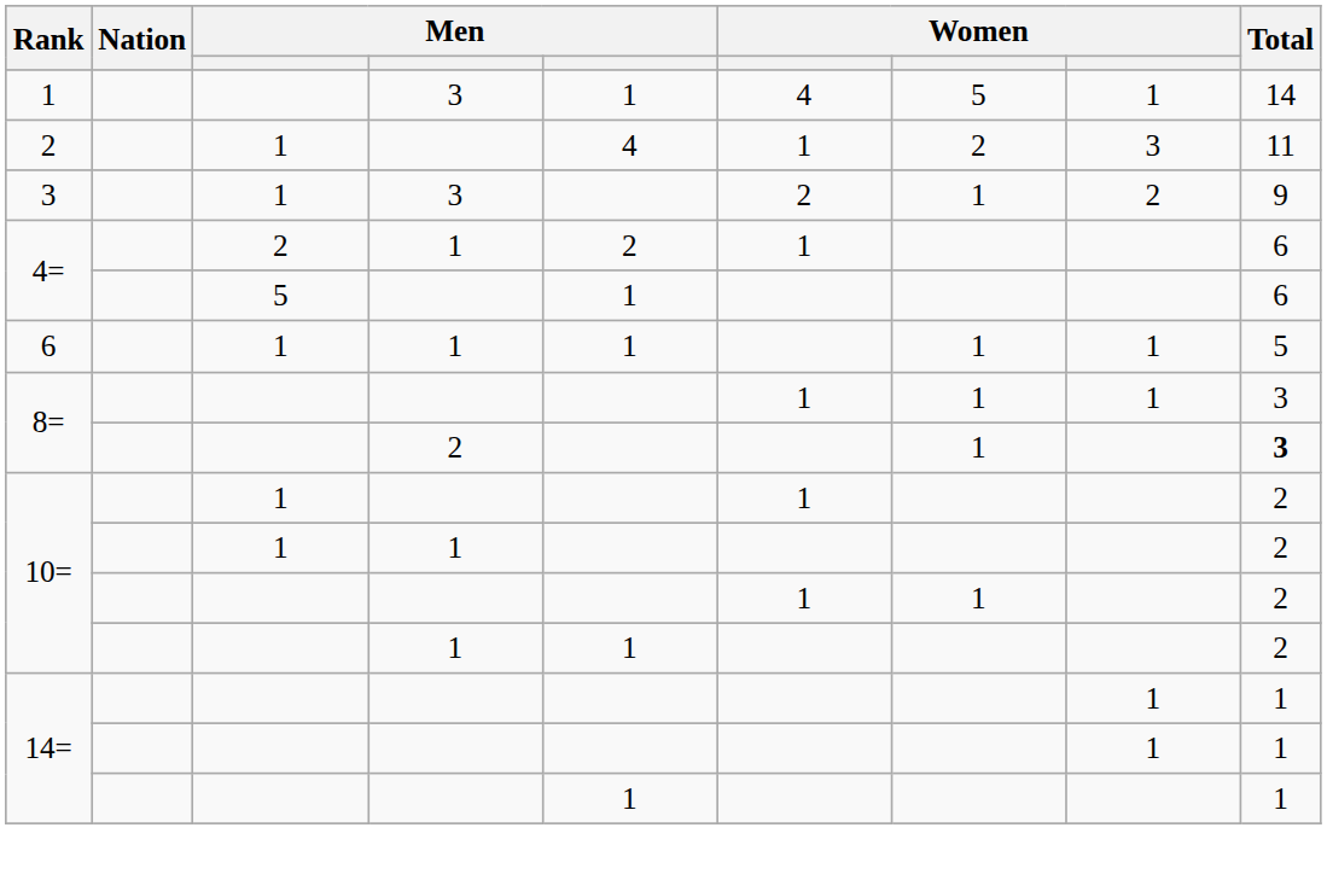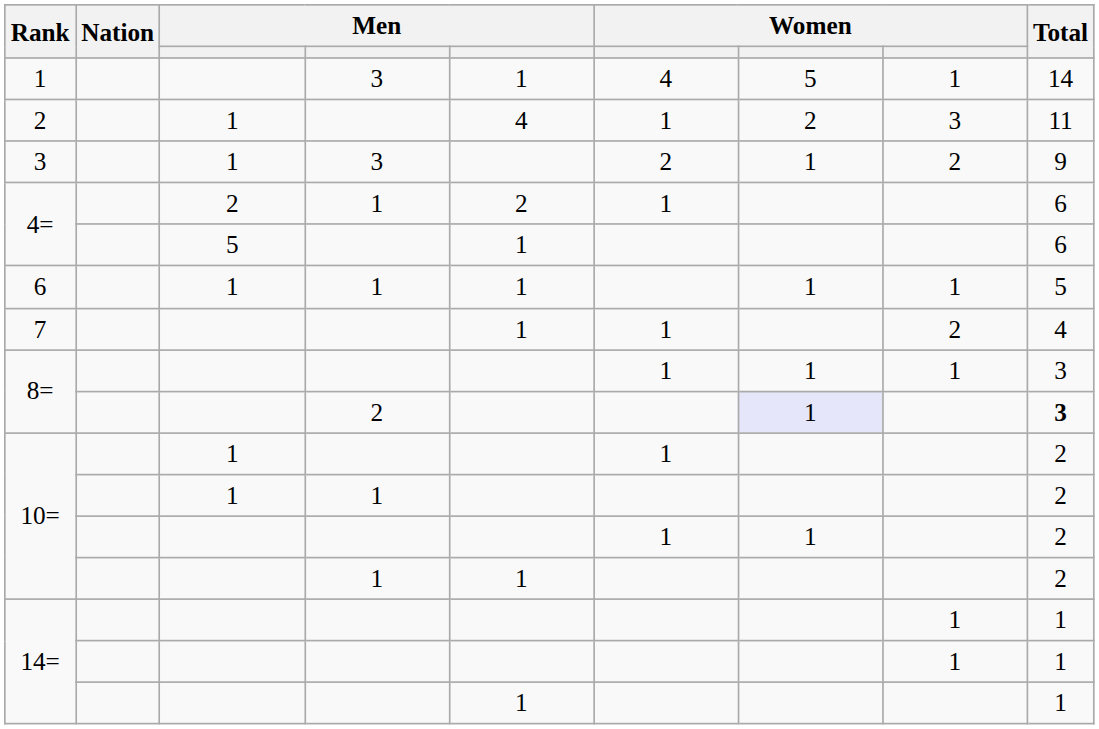+ row: 7 | 1 | 1 | 2 | 4
8= / 2 | column 7: no background -> lavender background
